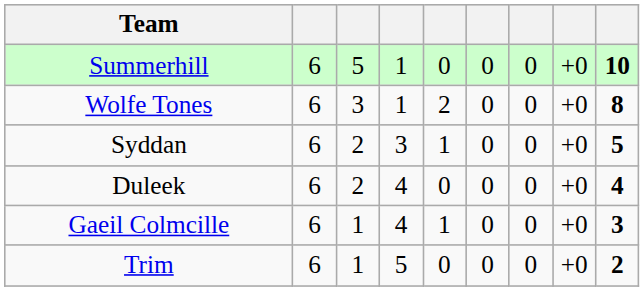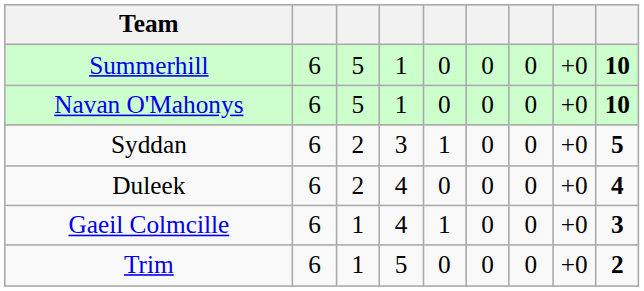+ row: Navan O'Mahonys | 6 | 5 | 1 | 0 | 0 | 0 | +0 | 10
- row: Wolfe Tones | 6 | 3 | 1 | 2 | 0 | 0 | +0 | 8
